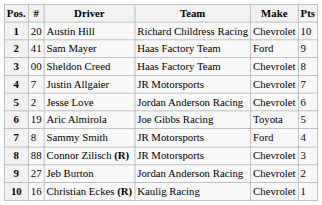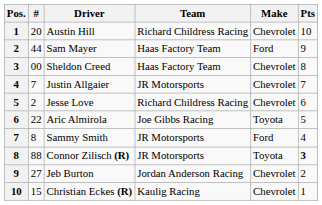Sam Mayer | #: 41 -> 44
Jesse Love | Team: Jordan Anderson Racing -> Richard Childress Racing
Aric Almirola | #: 19 -> 22
Connor Zilisch (R) | Make: Chevrolet -> Toyota
Connor Zilisch (R) | Pts: normal -> bold
Christian Eckes (R) | #: 16 -> 15
